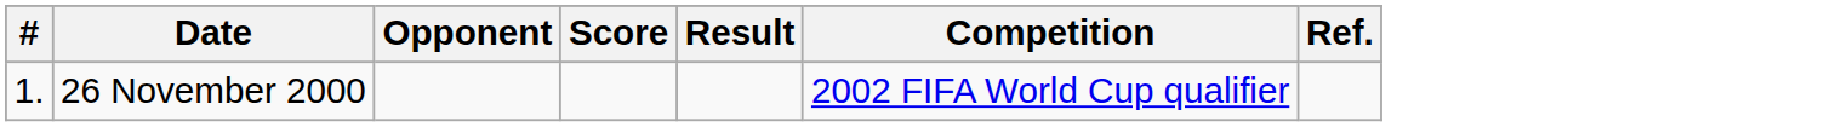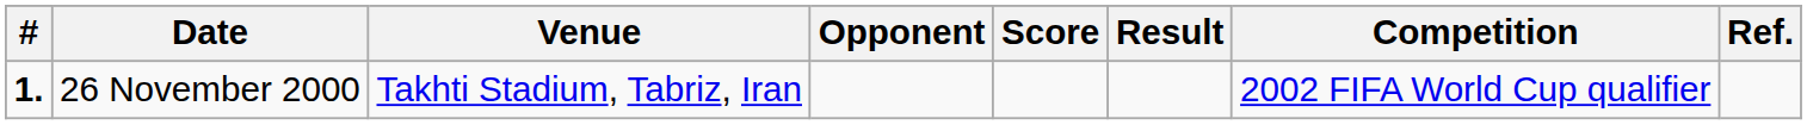+ column: Venue | Takhti Stadium, Tabriz, Iran
26 November 2000 | #: normal -> bold
